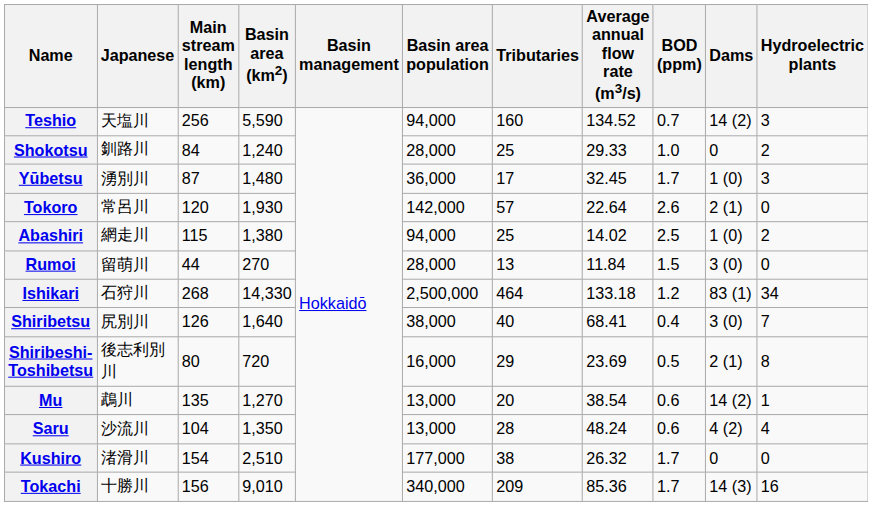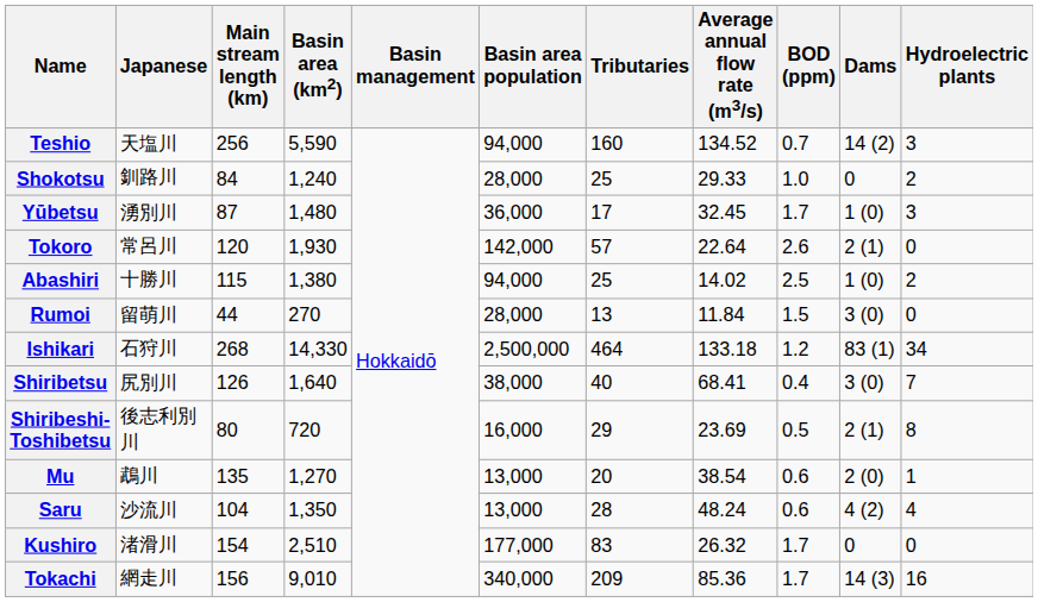Abashiri | Japanese: 網走川 -> 十勝川
Mu | Dams: 14 (2) -> 2 (0)
Kushiro | Tributaries: 38 -> 83
Tokachi | Japanese: 十勝川 -> 網走川
